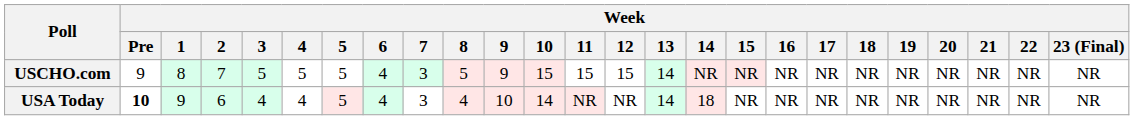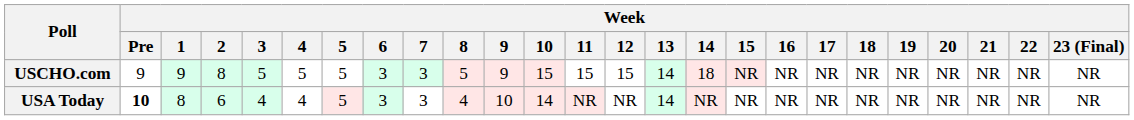USCHO.com | Week / 1: 8 -> 9
USCHO.com | Week / 2: 7 -> 8
USCHO.com | Week / 6: 4 -> 3
USCHO.com | Week / 14: NR -> 18
USA Today | Week / 1: 9 -> 8
USA Today | Week / 6: 4 -> 3
USA Today | Week / 14: 18 -> NR
